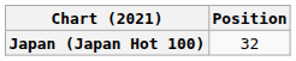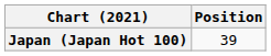Japan (Japan Hot 100) | Position: 32 -> 39
